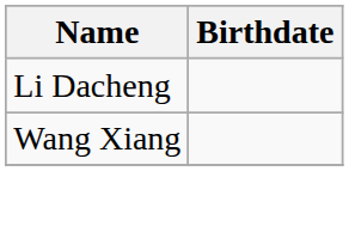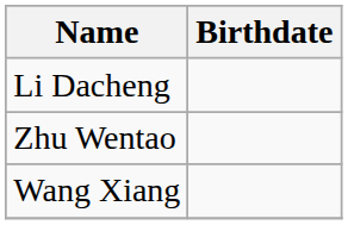+ row: Zhu Wentao
